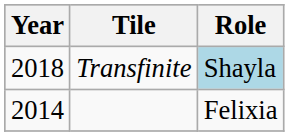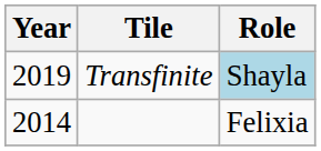Transfinite | Year: 2018 -> 2019
